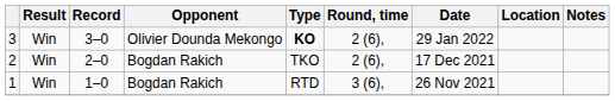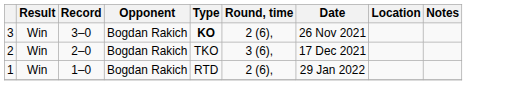3 | Opponent: Olivier Dounda Mekongo -> Bogdan Rakich
3 | Date: 29 Jan 2022 -> 26 Nov 2021
2 | Round, time: 2 (6), -> 3 (6),
1 | Round, time: 3 (6), -> 2 (6),
1 | Date: 26 Nov 2021 -> 29 Jan 2022
